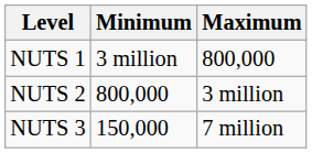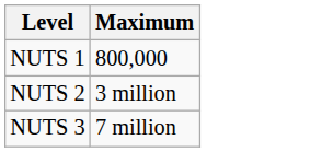- column: Minimum | 3 million | 800,000 | 150,000
